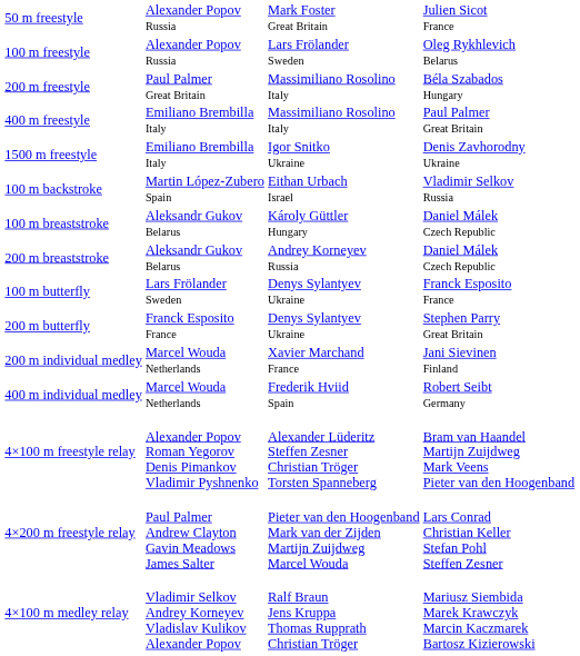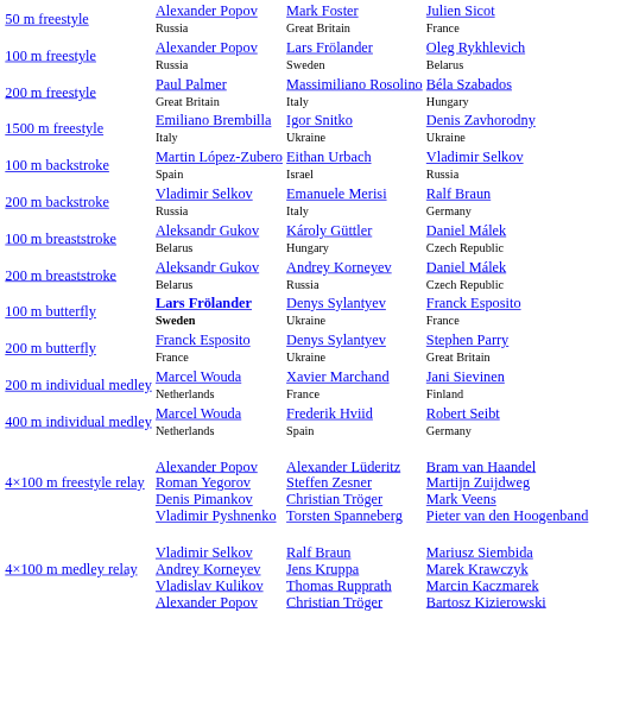- row: 400 m freestyle | Emiliano Brembilla Italy | Massimiliano Rosolino Italy | Paul Palmer Great Britain
+ row: 200 m backstroke | Vladimir Selkov Russia | Emanuele Merisi Italy | Ralf Braun Germany
100 m butterfly | column 2: normal -> bold
- row: 4×200 m freestyle relay | Paul Palmer Andrew Clayton Gavin Meadows James Salter | Pieter van den Hoogenband Mark van der Zijden Martijn Zuijdweg Marcel Wouda | Lars Conrad Christian Keller Stefan Pohl Steffen Zesner
